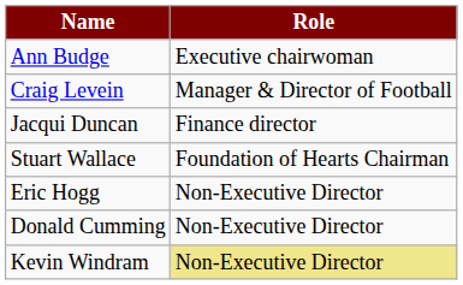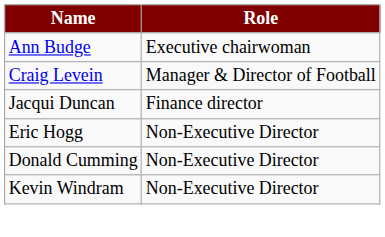- row: Stuart Wallace | Foundation of Hearts Chairman
Kevin Windram | Role: khaki background -> no background
